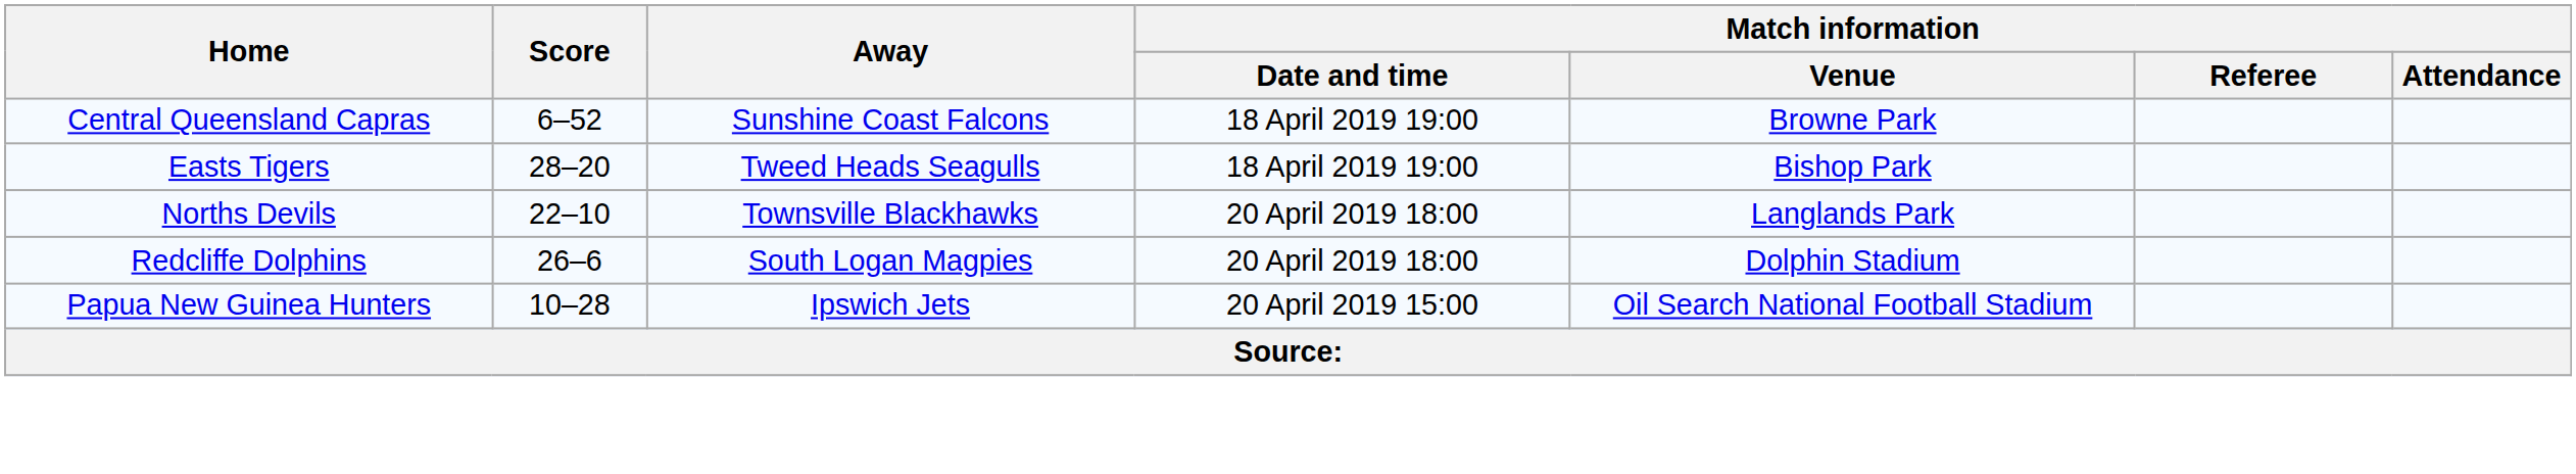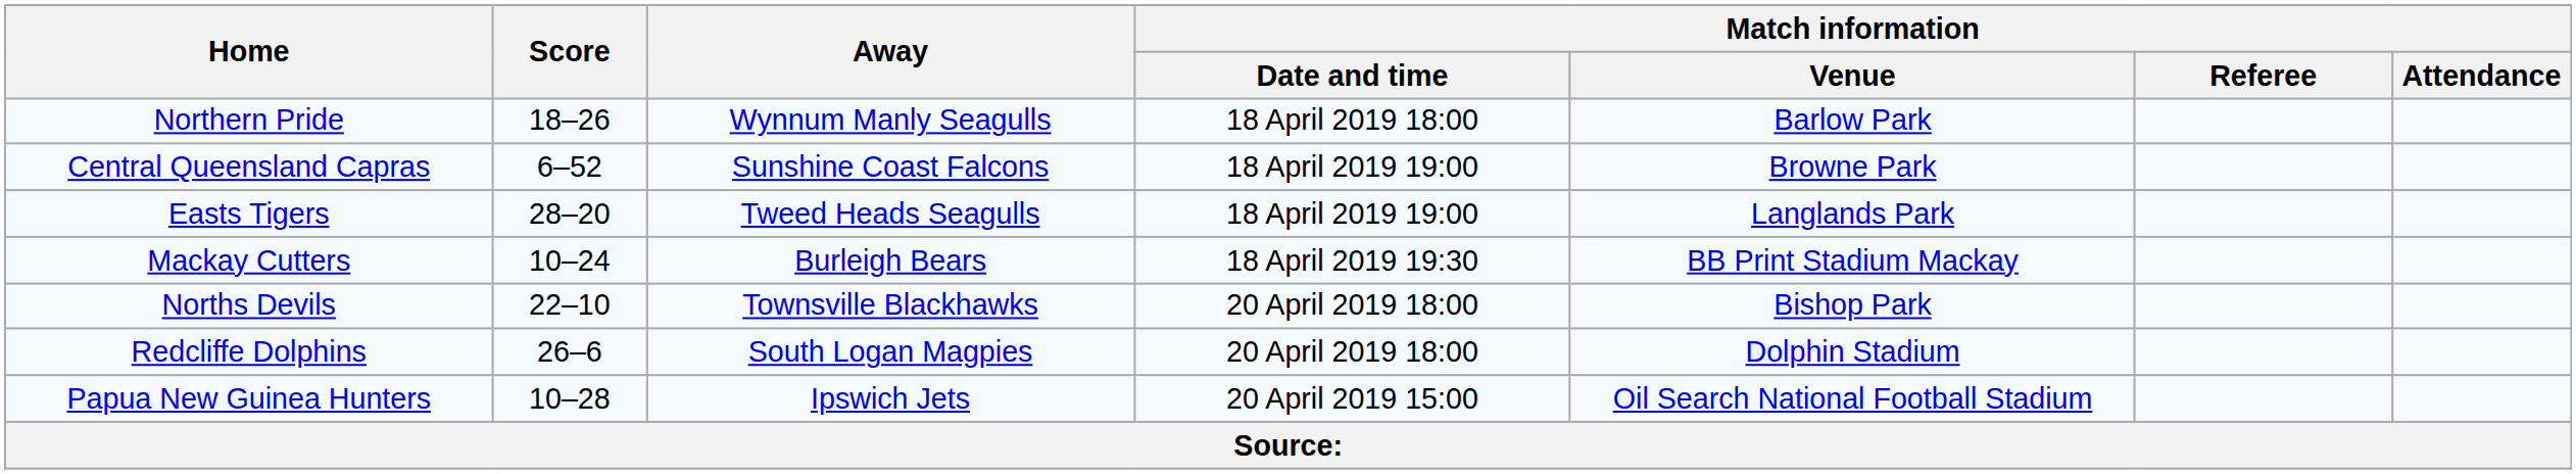+ row: Northern Pride | 18–26 | Wynnum Manly Seagulls | 18 April 2019 18:00 | Barlow Park
Easts Tigers | Match information / Venue: Bishop Park -> Langlands Park
+ row: Mackay Cutters | 10–24 | Burleigh Bears | 18 April 2019 19:30 | BB Print Stadium Mackay
Norths Devils | Match information / Venue: Langlands Park -> Bishop Park
